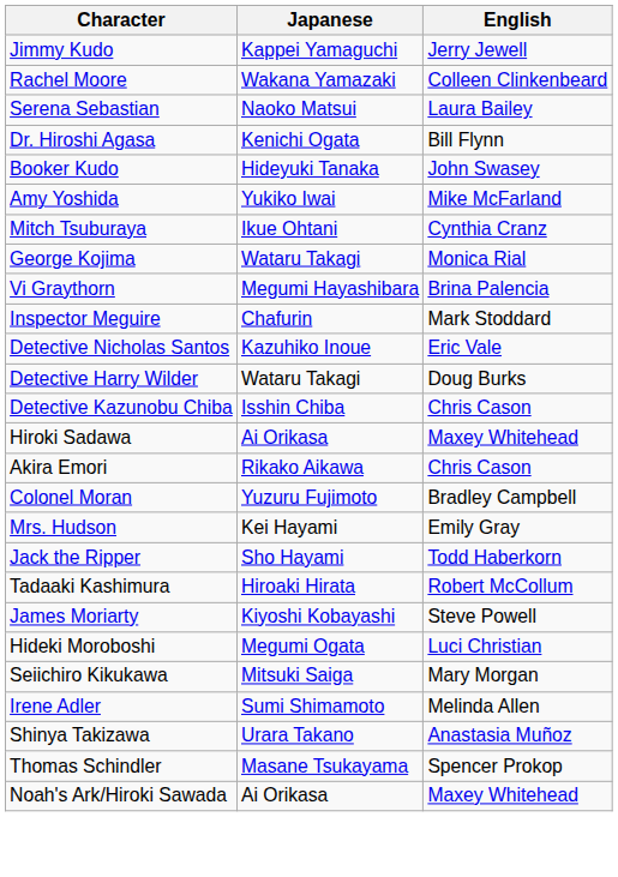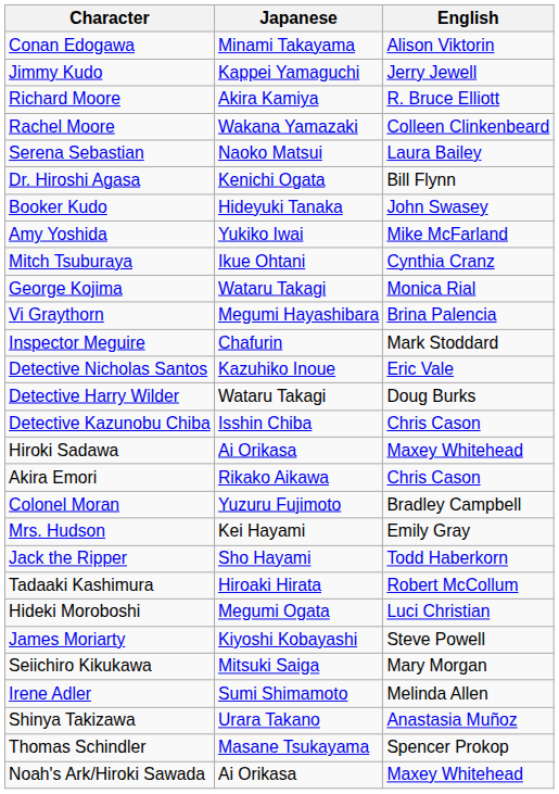+ row: Conan Edogawa | Minami Takayama | Alison Viktorin
+ row: Richard Moore | Akira Kamiya | R. Bruce Elliott
rows swapped: James Moriarty <-> Hideki Moroboshi
